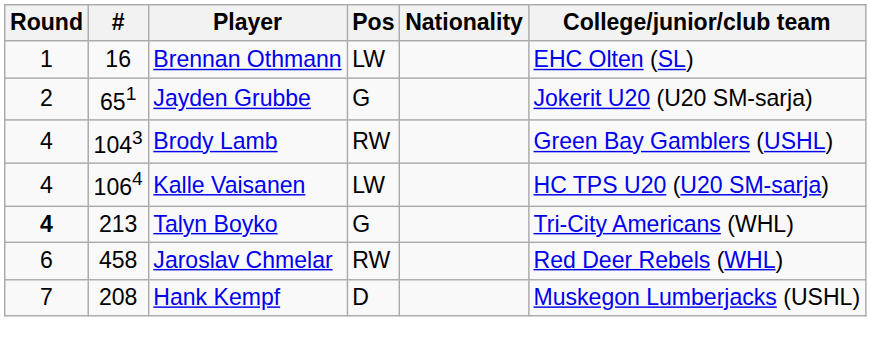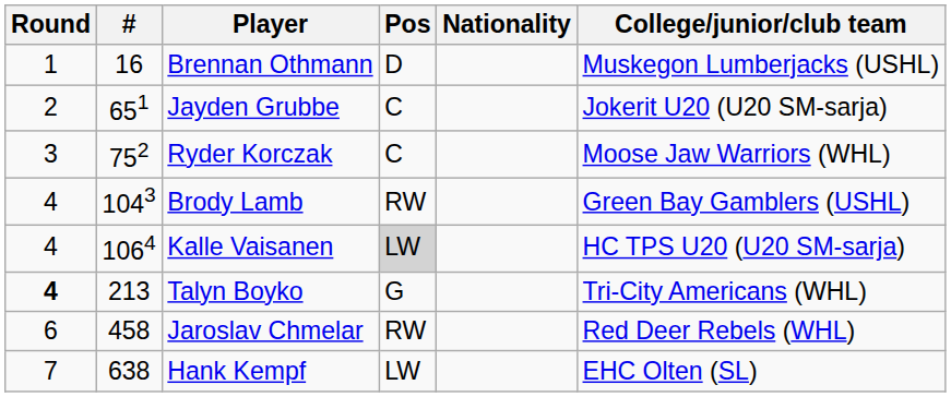Brennan Othmann | Pos: LW -> D
Brennan Othmann | College/junior/club team: EHC Olten (SL) -> Muskegon Lumberjacks (USHL)
Jayden Grubbe | Pos: G -> C
+ row: 3 | 752 | Ryder Korczak | C | Moose Jaw Warriors (WHL)
Kalle Vaisanen | Pos: no background -> lightgrey background
Hank Kempf | #: 208 -> 638
Hank Kempf | Pos: D -> LW
Hank Kempf | College/junior/club team: Muskegon Lumberjacks (USHL) -> EHC Olten (SL)
